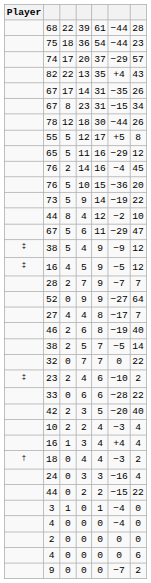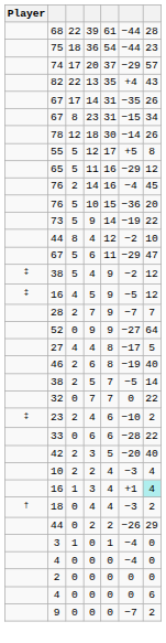78 | column 6: −44 -> −14
38 / 4 | column 6: −9 -> −2
27 | column 7: 7 -> 5
16 / 3 | column 6: +4 -> +1
16 / 3 | column 7: no background -> paleturquoise background
- row: 24 | 0 | 3 | 3 | −16 | 4
44 / 2 | column 6: −15 -> −26
44 / 2 | column 7: 22 -> 29
